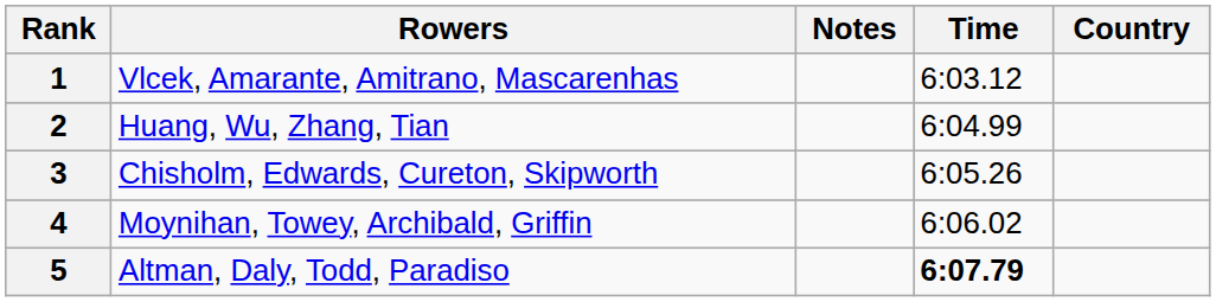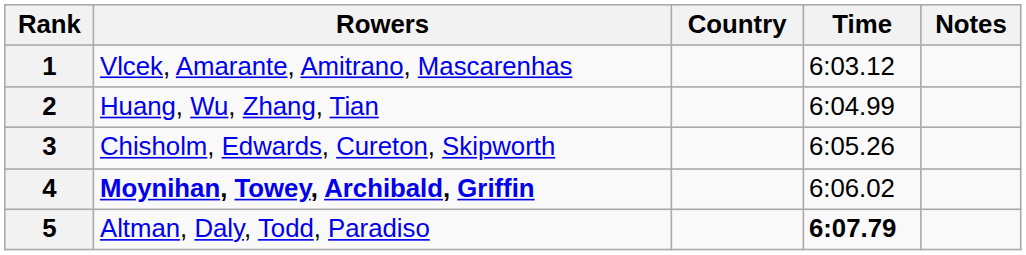columns swapped: Country <-> Notes
4 | Rowers: normal -> bold
